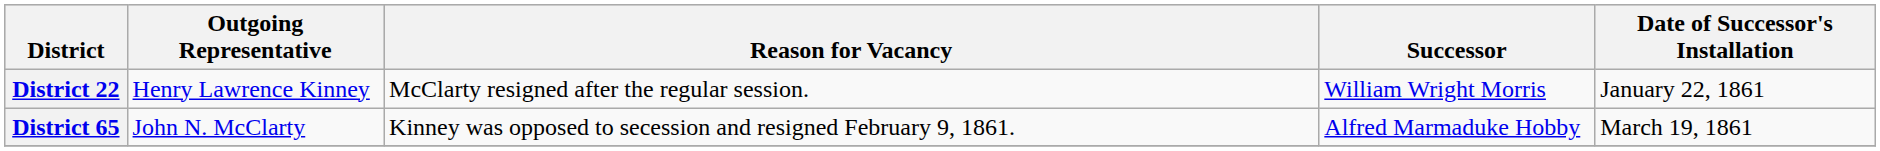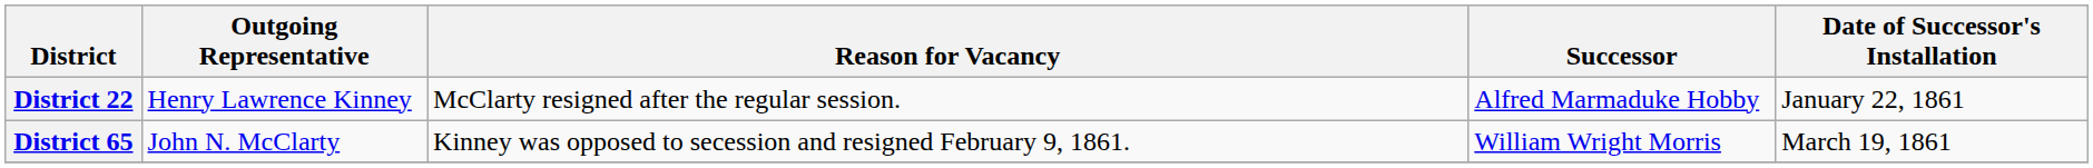District 22 | Successor: William Wright Morris -> Alfred Marmaduke Hobby
District 65 | Successor: Alfred Marmaduke Hobby -> William Wright Morris
